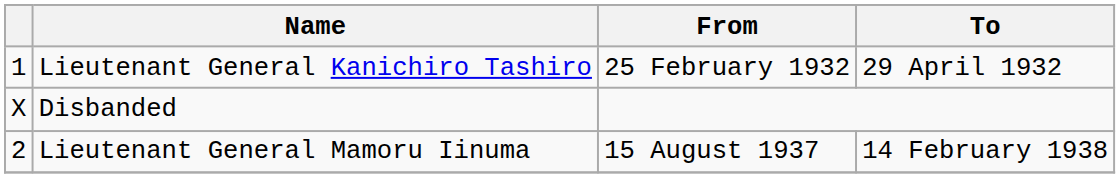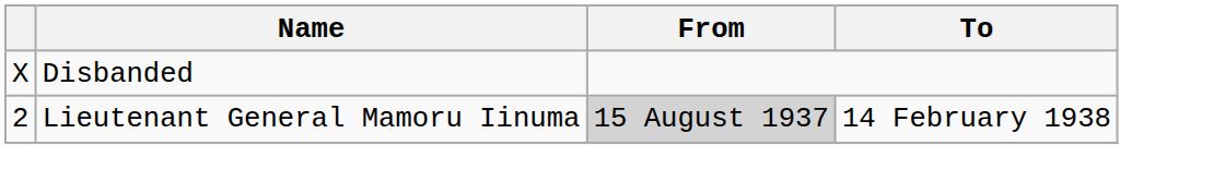- row: 1 | Lieutenant General Kanichiro Tashiro | 25 February 1932 | 29 April 1932
Lieutenant General Mamoru Iinuma | From: no background -> lightgrey background
